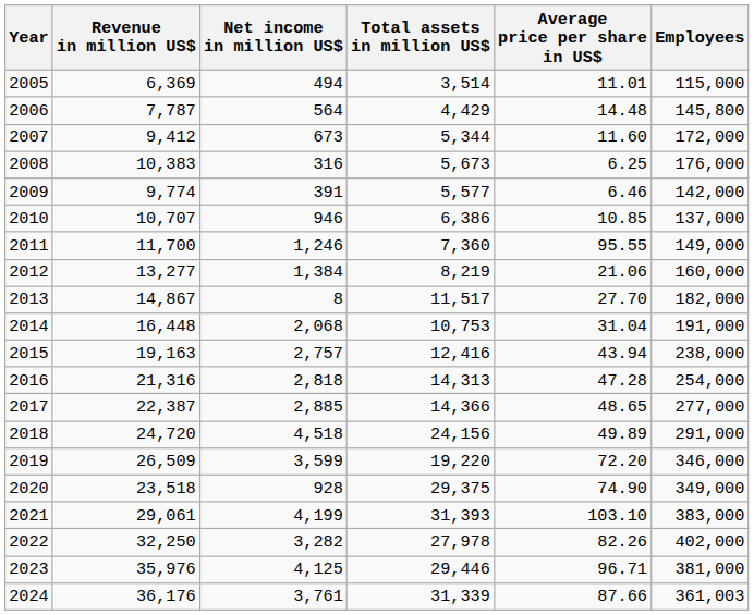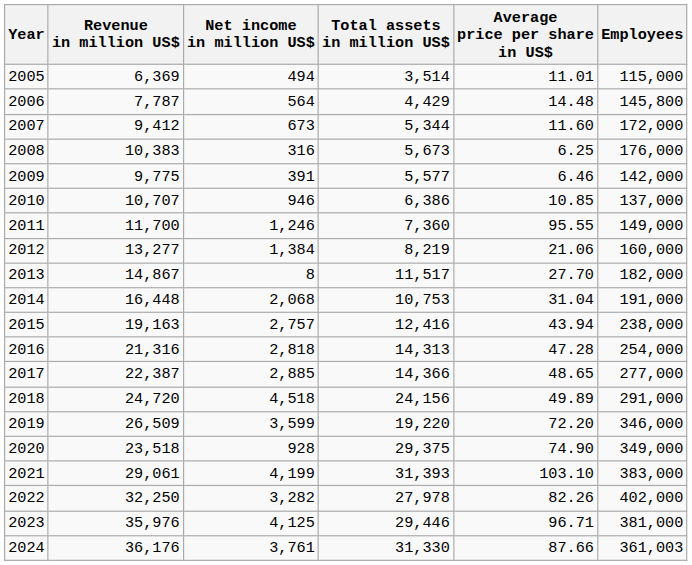2009 | Revenue in million US$: 9,774 -> 9,775
2024 | Total assets in million US$: 31,339 -> 31,330
